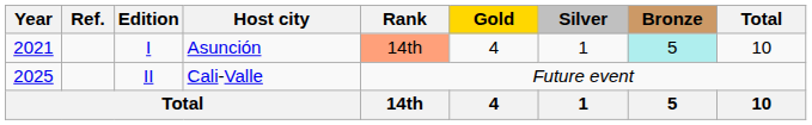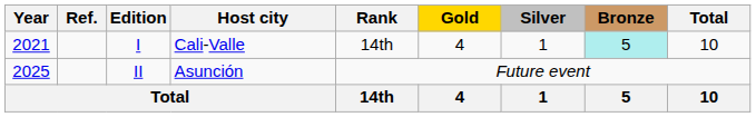I | Host city: Asunción -> Cali-Valle
I | Rank: lightsalmon background -> no background
II | Host city: Cali-Valle -> Asunción
